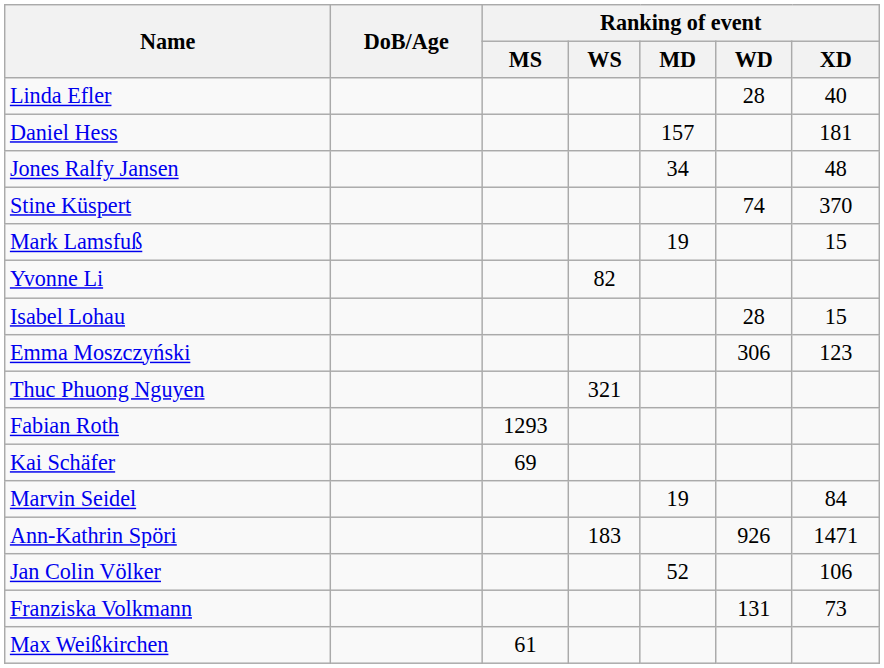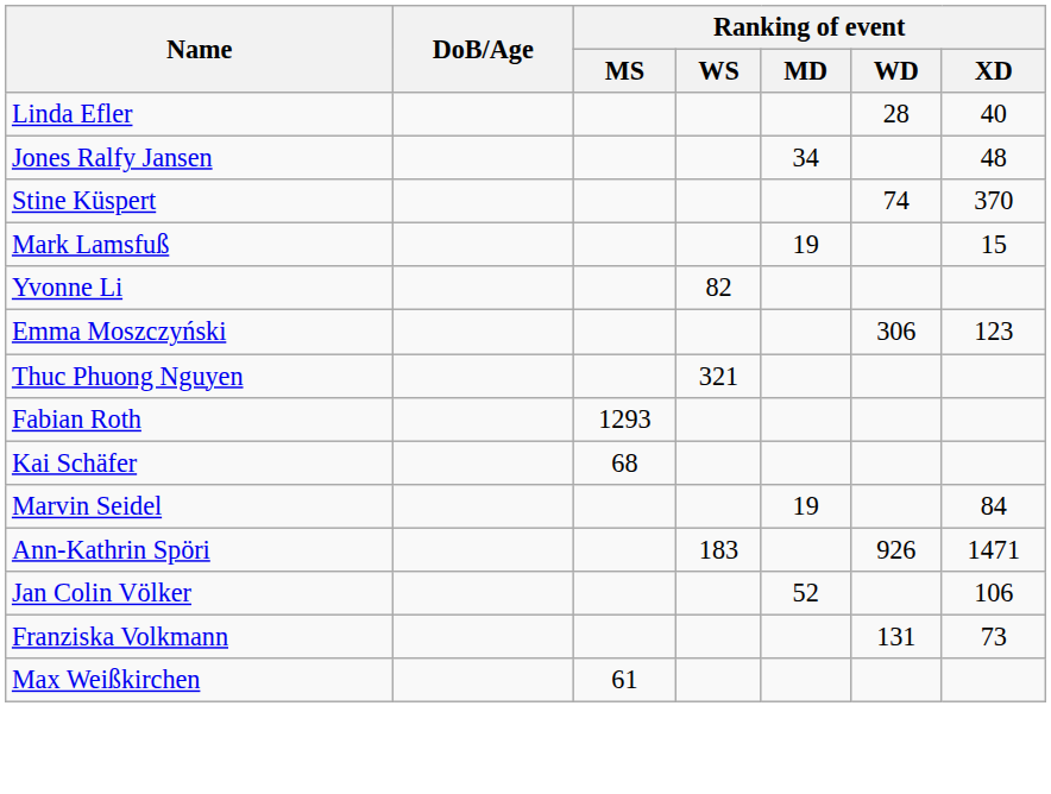- row: Daniel Hess | 157 | 181
- row: Isabel Lohau | 28 | 15
Kai Schäfer | Ranking of event / MS: 69 -> 68
